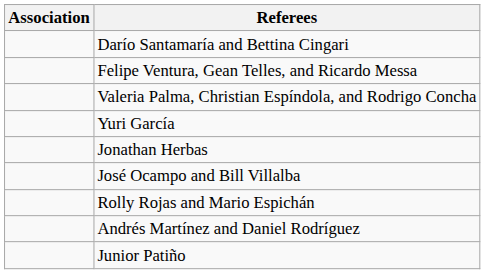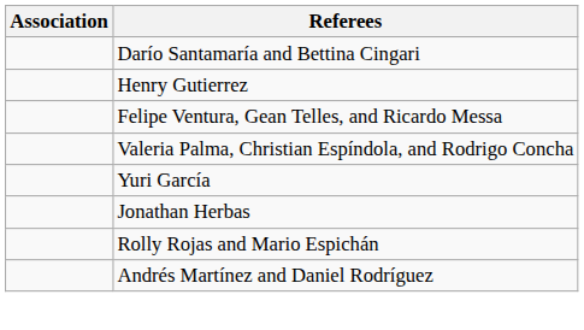+ row: Henry Gutierrez
- row: José Ocampo and Bill Villalba
- row: Junior Patiño
